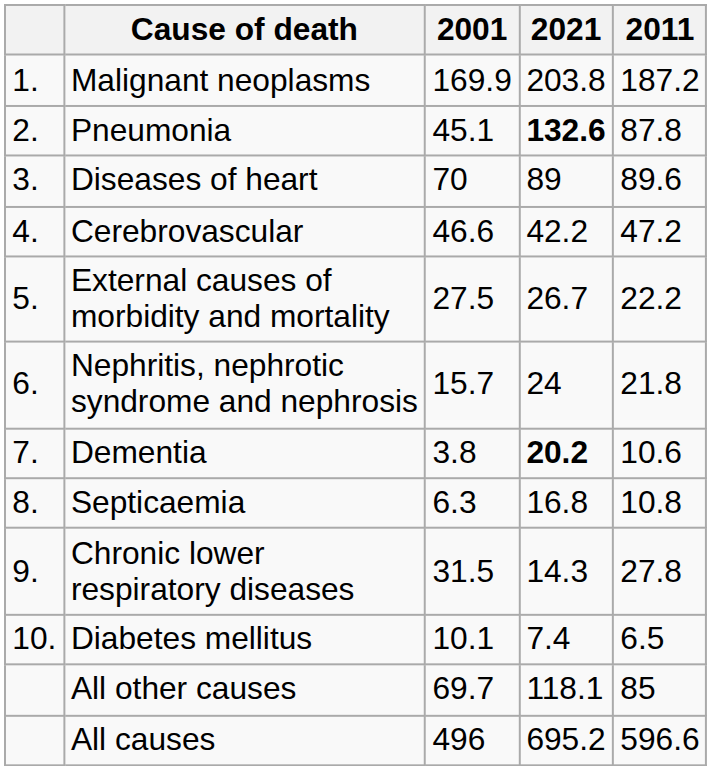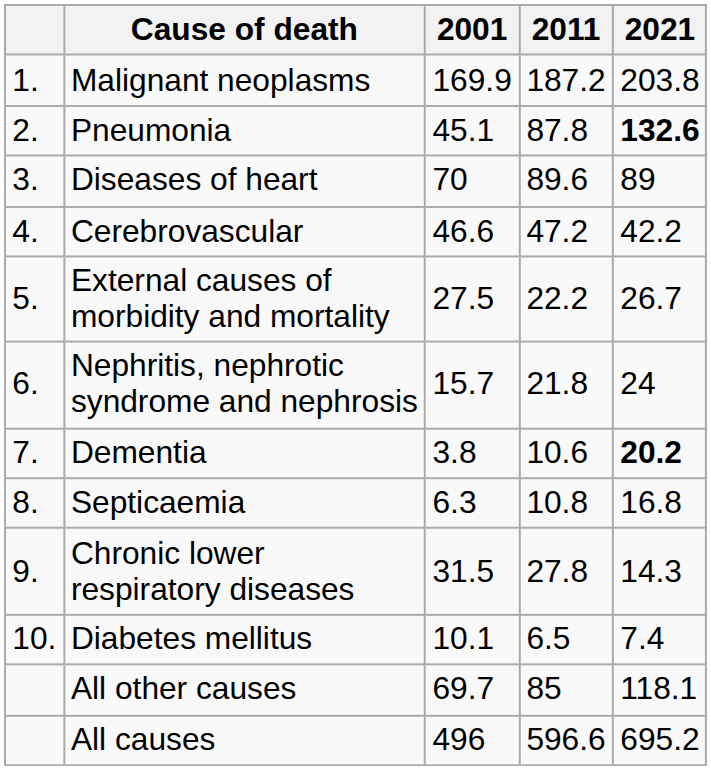columns swapped: 2011 <-> 2021
